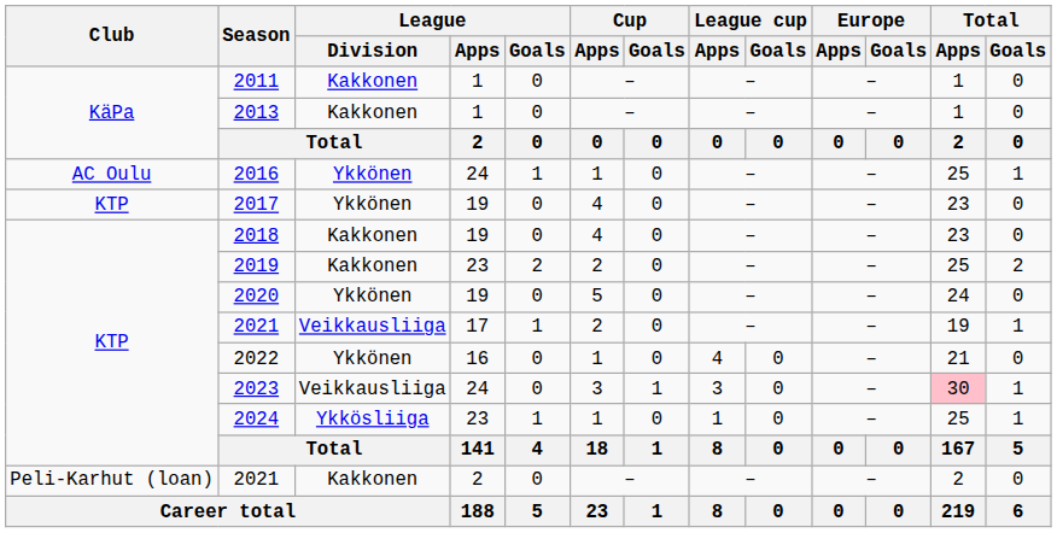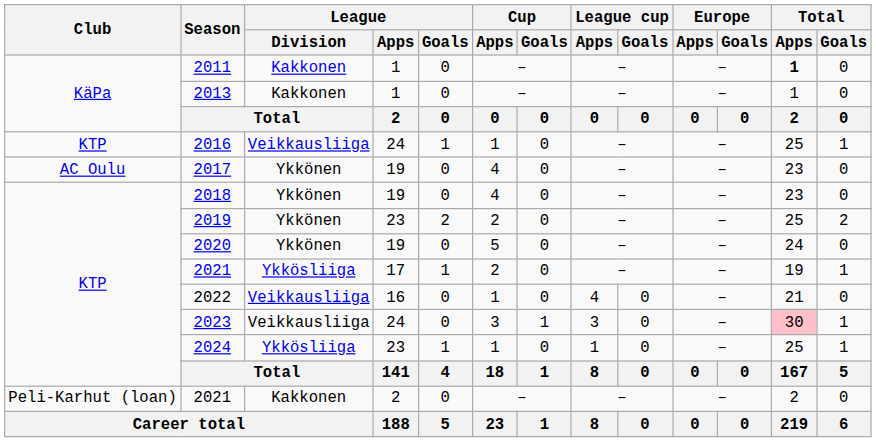2011 | Total / Apps: normal -> bold
2016 | Club: AC Oulu -> KTP
2016 | League / Division: Ykkönen -> Veikkausliiga
2017 | Club: KTP -> AC Oulu
2018 | League / Division: Kakkonen -> Ykkönen
2019 | League / Division: Kakkonen -> Ykkönen
2021 / 17 | League / Division: Veikkausliiga -> Ykkösliiga
2022 | League / Division: Ykkönen -> Veikkausliiga
